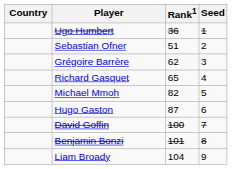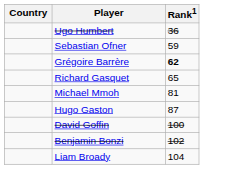- column: Seed | 1 | 2 | 3 | 4 | 5 | 6 | 7 | 8 | 9
Sebastian Ofner | Rank1: 51 -> 59
Grégoire Barrère | Rank1: normal -> bold
Michael Mmoh | Rank1: 82 -> 81
Benjamin Bonzi | Rank1: 101 -> 102
